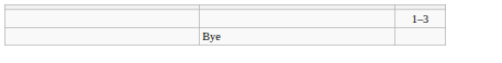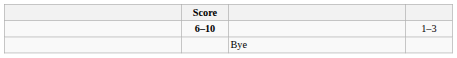+ column: Score | 6–10
